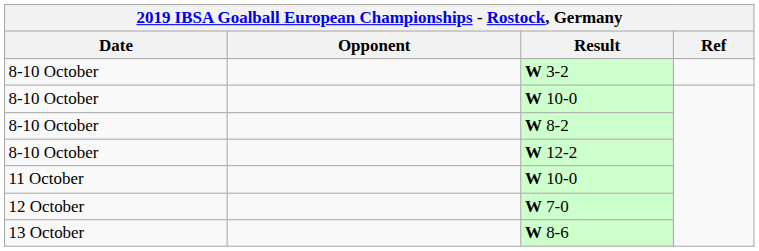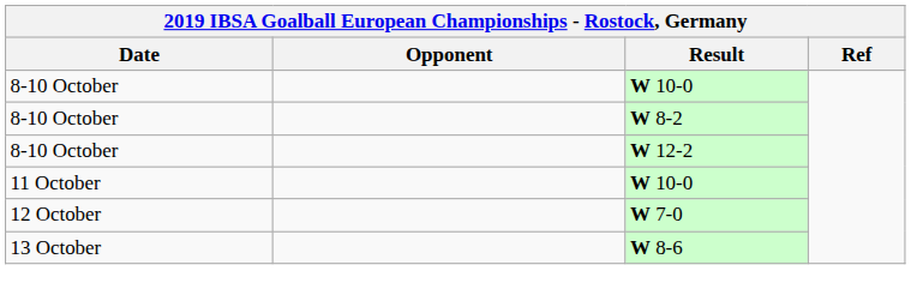- row: 8-10 October | W 3-2
